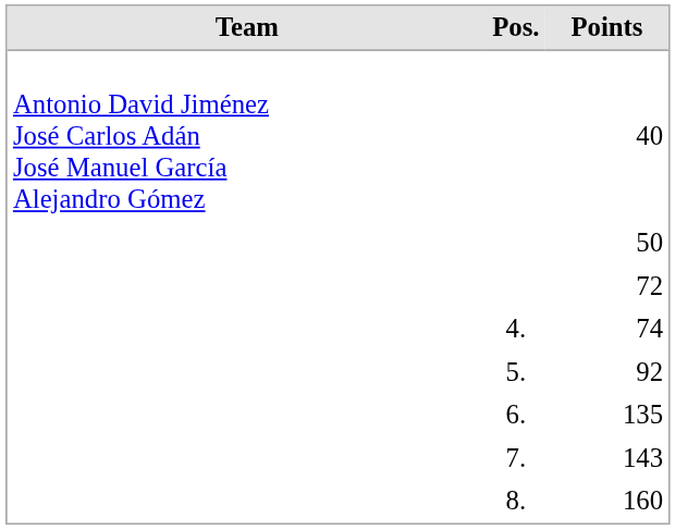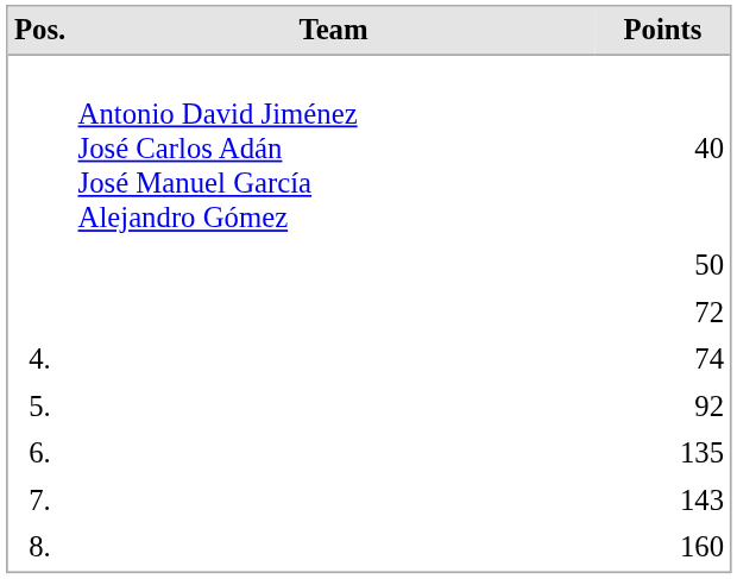columns swapped: Pos. <-> Team
